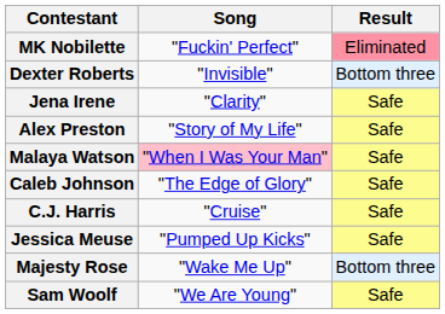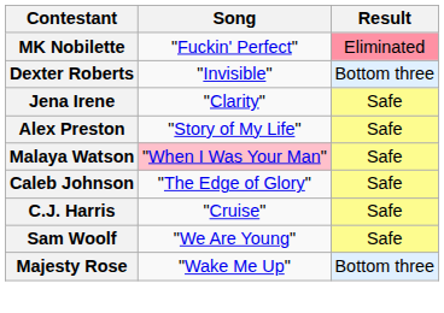- row: Jessica Meuse | "Pumped Up Kicks" | Safe
rows swapped: Majesty Rose <-> Sam Woolf
